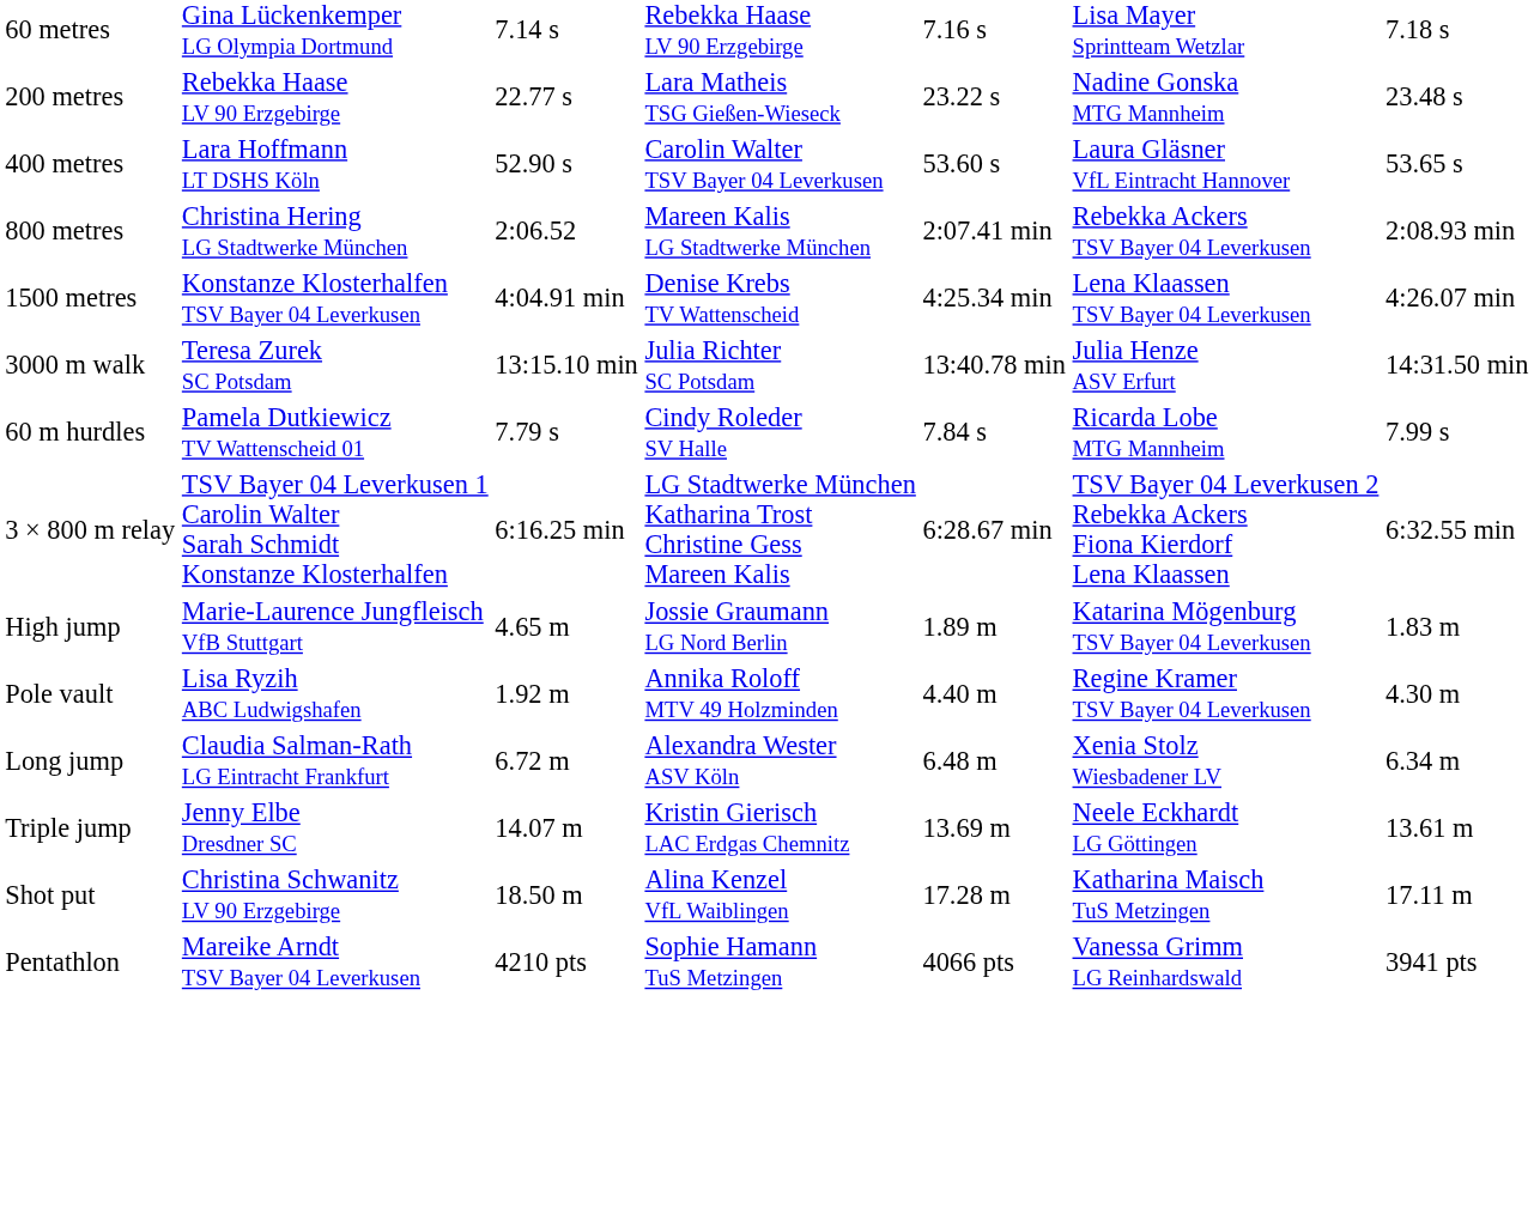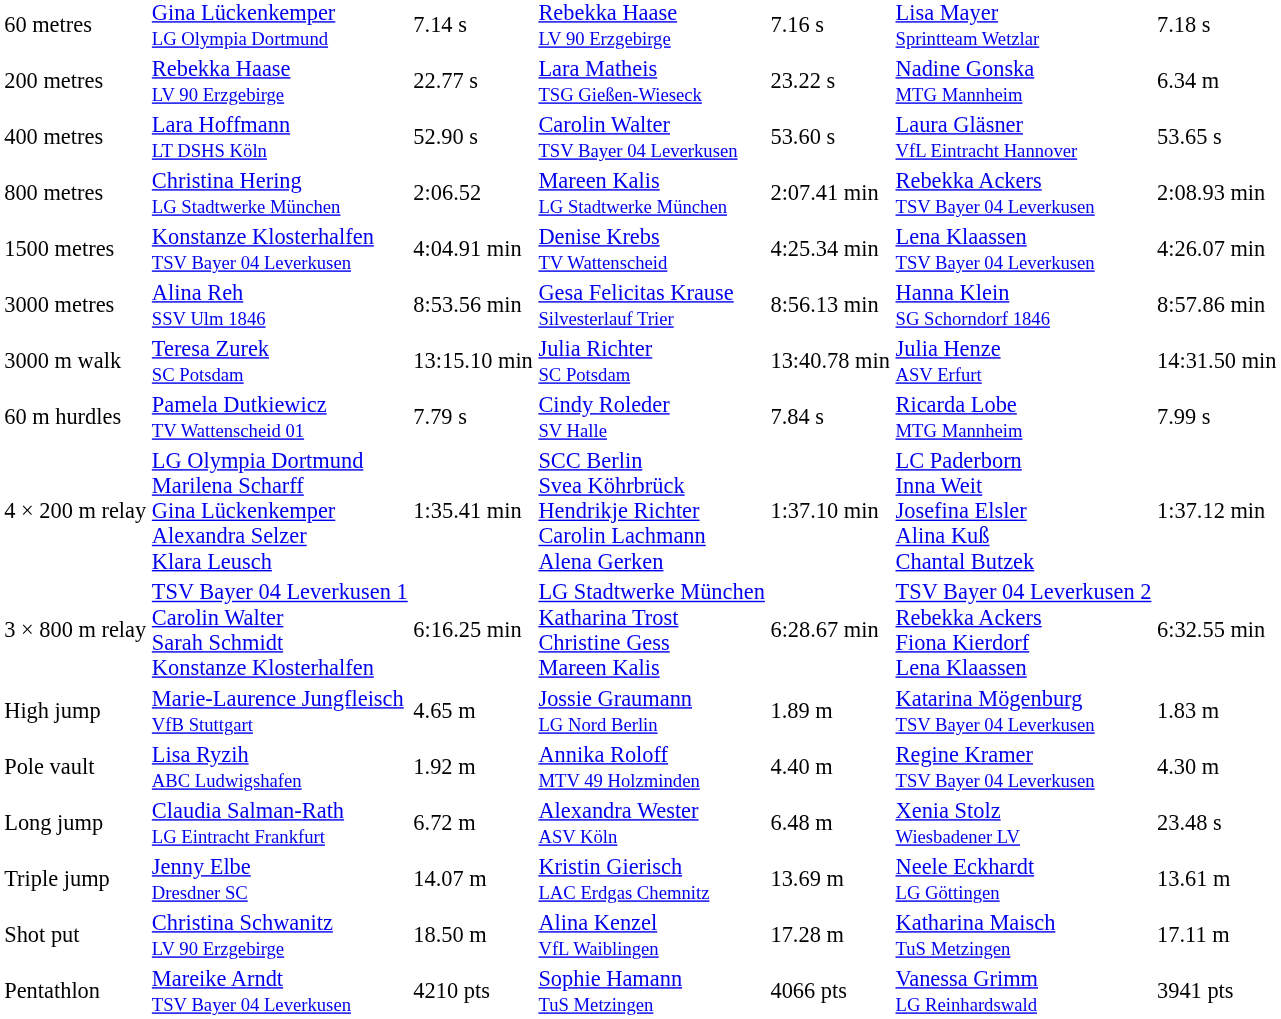200 metres | column 7: 23.48 s -> 6.34 m
+ row: 3000 metres | Alina Reh SSV Ulm 1846 | 8:53.56 min | Gesa Felicitas Krause Silvesterlauf Trier | 8:56.13 min | Hanna Klein SG Schorndorf 1846 | 8:57.86 min
+ row: 4 × 200 m relay | LG Olympia Dortmund Marilena Scharff Gina Lückenkemper Alexandra Selzer Klara Leusch | 1:35.41 min | SCC Berlin Svea Köhrbrück Hendrikje Richter Carolin Lachmann Alena Gerken | 1:37.10 min | LC Paderborn Inna Weit Josefina Elsler Alina Kuß Chantal Butzek | 1:37.12 min
Long jump | column 7: 6.34 m -> 23.48 s
